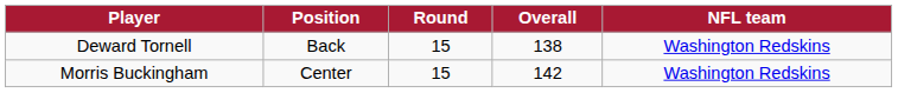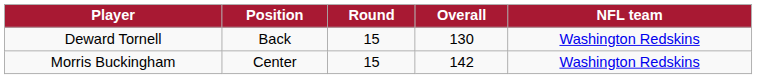Deward Tornell | Overall: 138 -> 130
